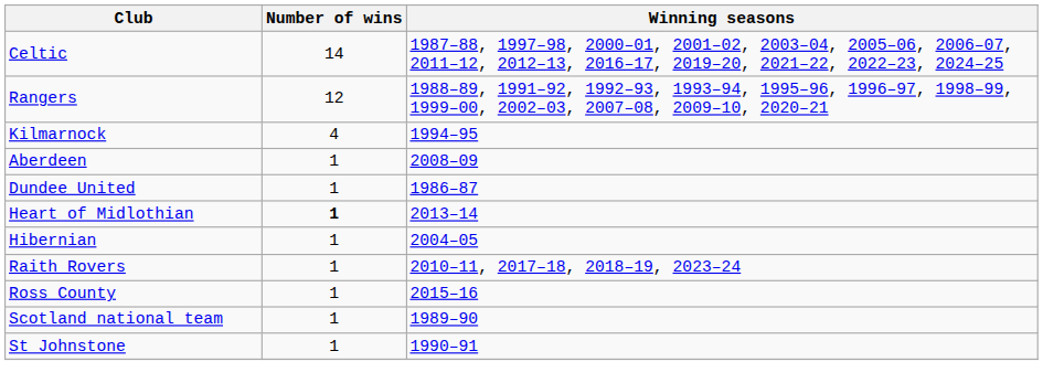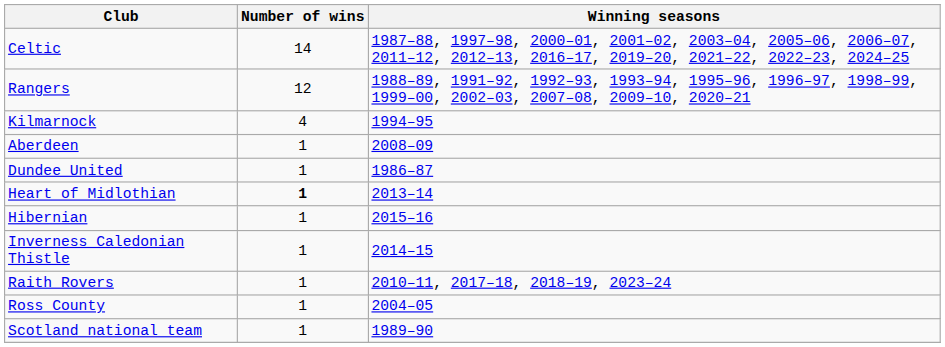Hibernian | Winning seasons: 2004–05 -> 2015–16
+ row: Inverness Caledonian Thistle | 1 | 2014–15
Ross County | Winning seasons: 2015–16 -> 2004–05
- row: St Johnstone | 1 | 1990–91
